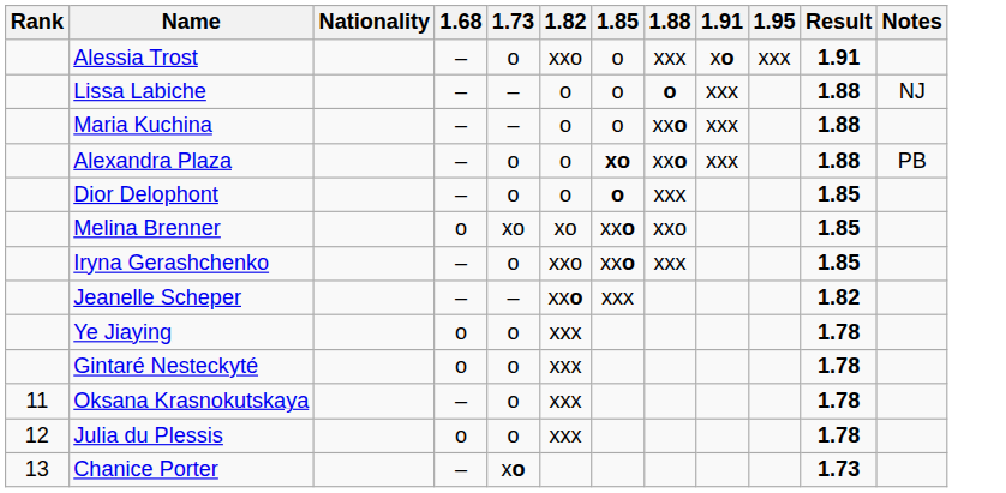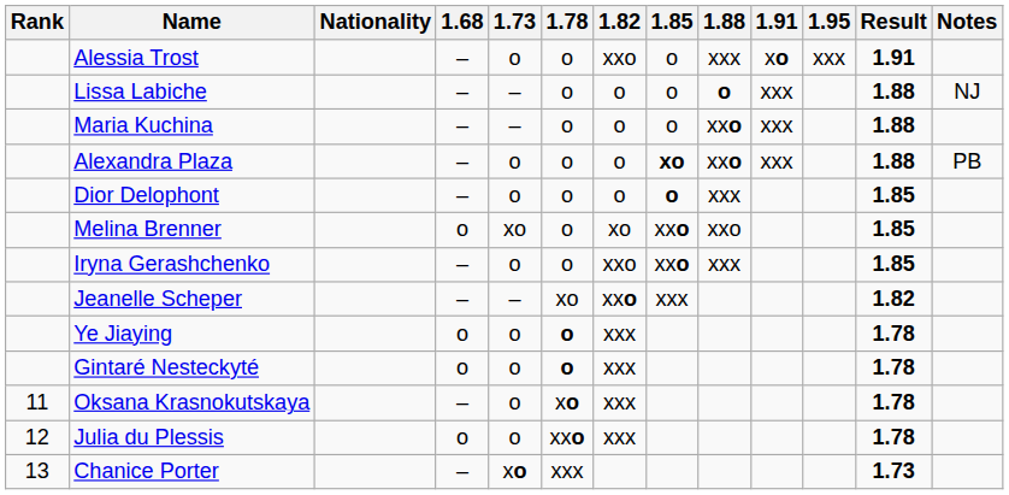+ column: 1.78 | o | o | o | o | o | o | o | xo | o | o | xo | xxo | xxx
